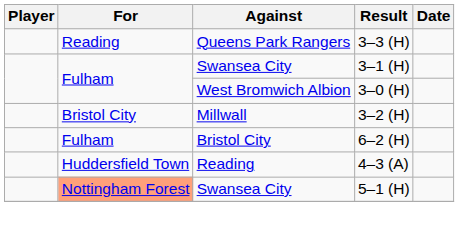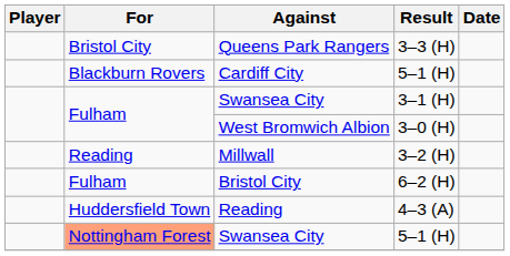Queens Park Rangers | For: Reading -> Bristol City
+ row: Blackburn Rovers | Cardiff City | 5–1 (H)
Millwall | For: Bristol City -> Reading
